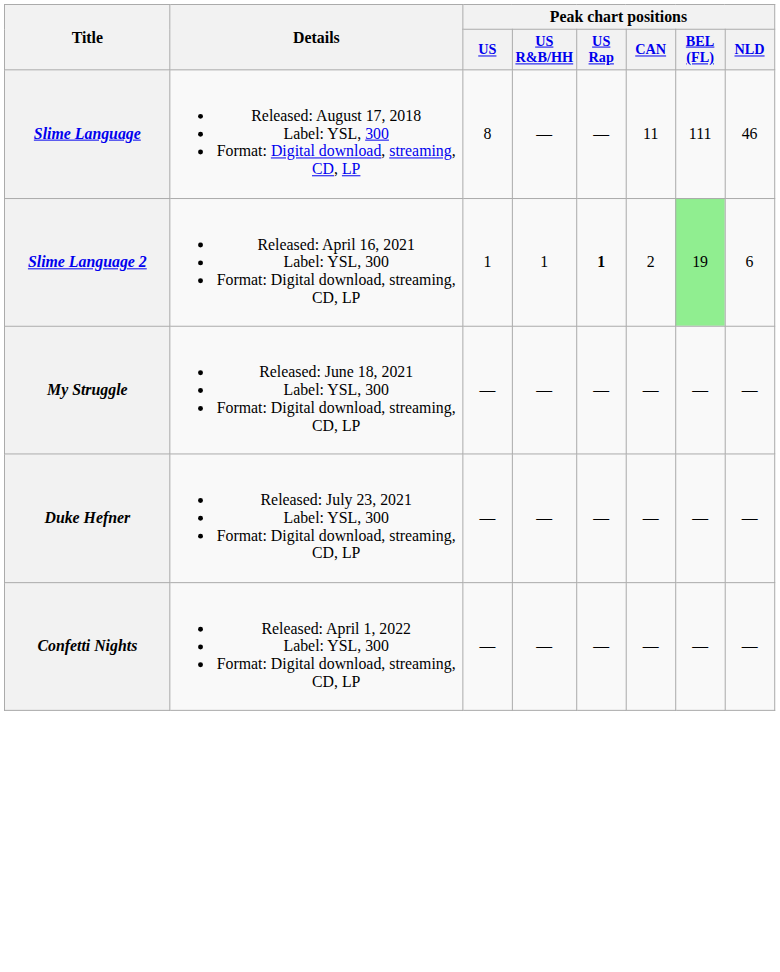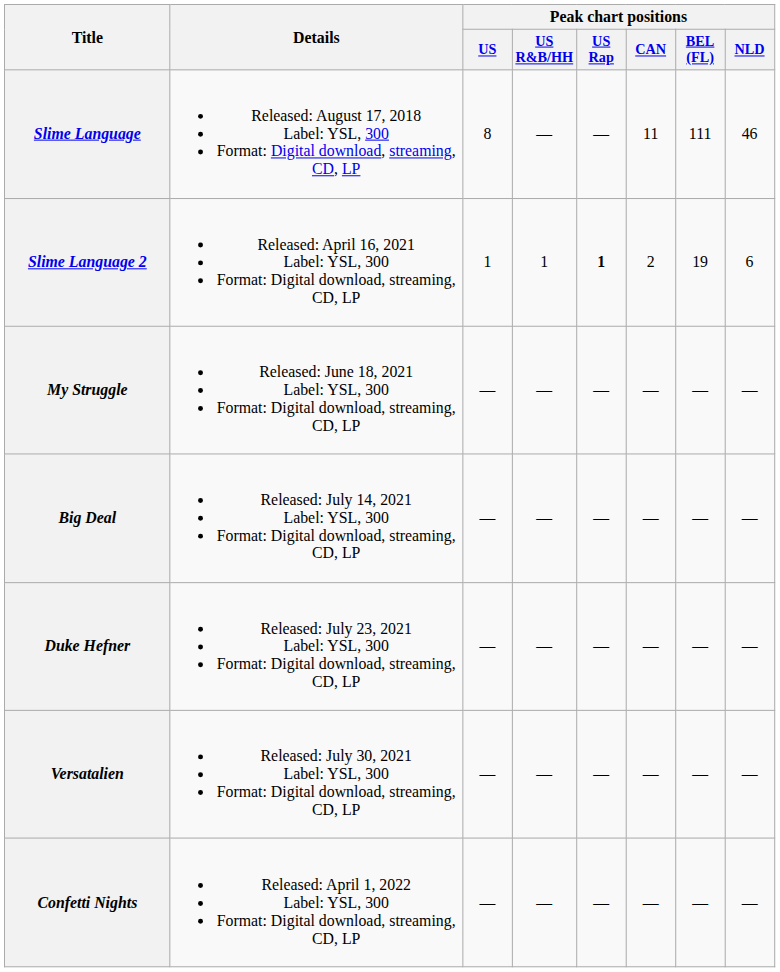Slime Language 2 | Peak chart positions / BEL (FL): lightgreen background -> no background
+ row: Big Deal | Released: July 14, 2021 Label: YSL, 300 Format: Digital download, streaming, CD, LP | — | — | — | — | — | —
+ row: Versatalien | Released: July 30, 2021 Label: YSL, 300 Format: Digital download, streaming, CD, LP | — | — | — | — | — | —
